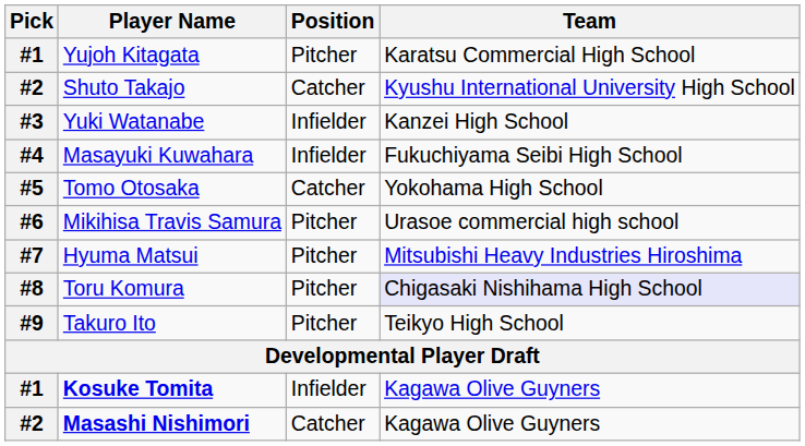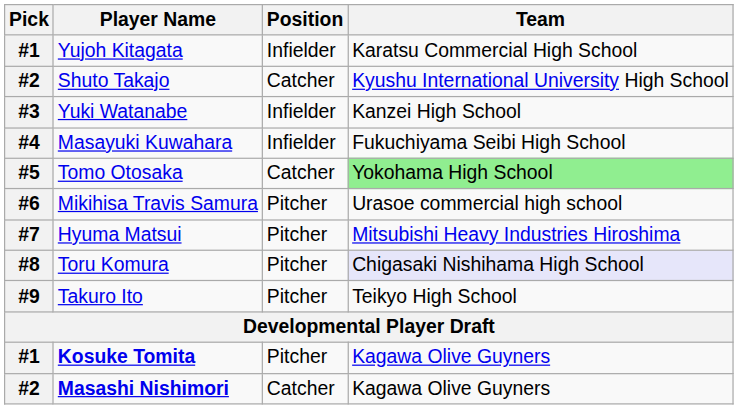Yujoh Kitagata | Position: Pitcher -> Infielder
Tomo Otosaka | Team: no background -> lightgreen background
Kosuke Tomita | Position: Infielder -> Pitcher
